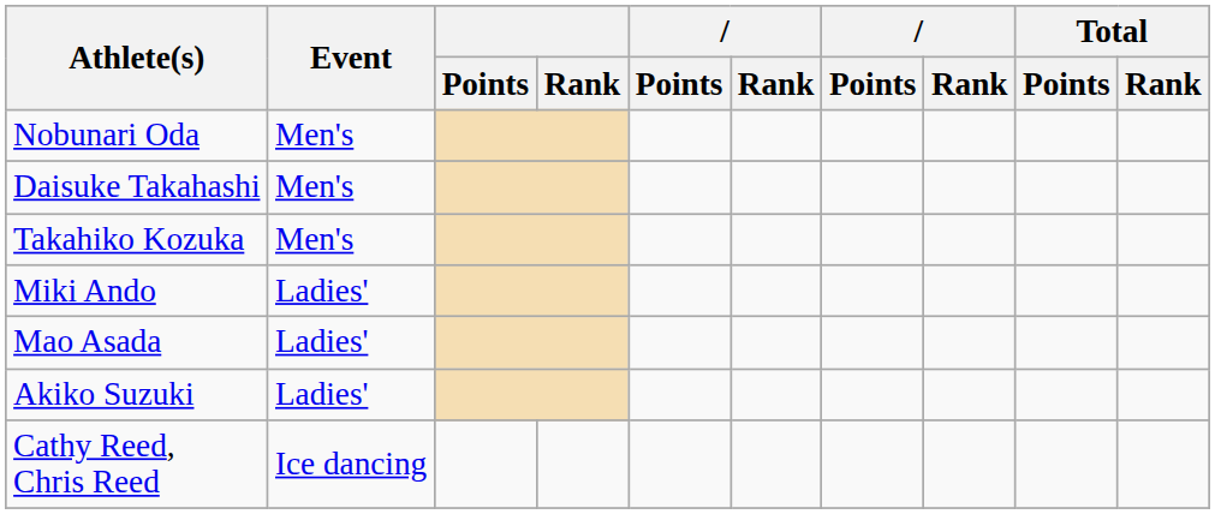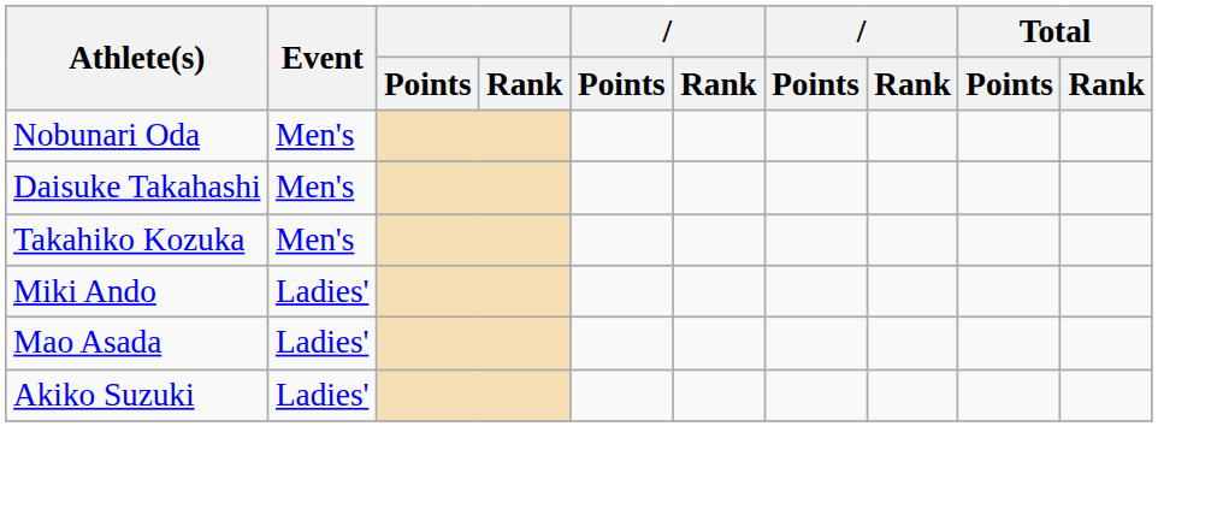- row: Cathy Reed, Chris Reed | Ice dancing
